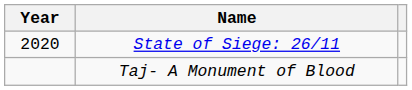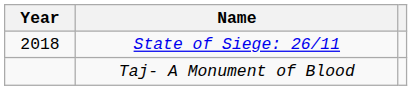State of Siege: 26/11 | Year: 2020 -> 2018
